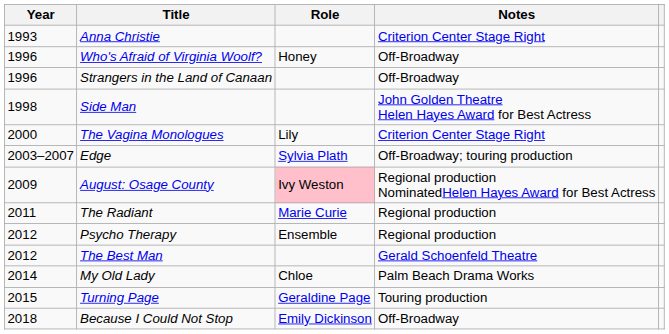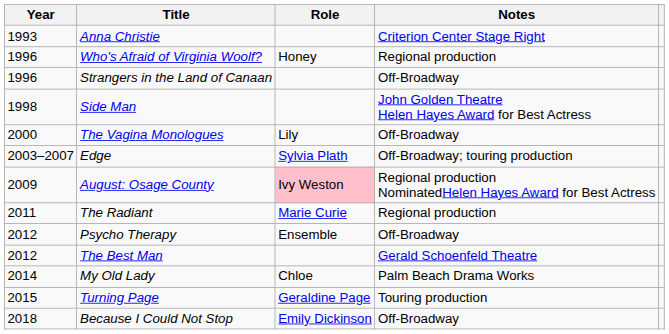Who's Afraid of Virginia Woolf? | Notes: Off-Broadway -> Regional production
The Vagina Monologues | Notes: Criterion Center Stage Right -> Off-Broadway
Psycho Therapy | Notes: Regional production -> Off-Broadway
